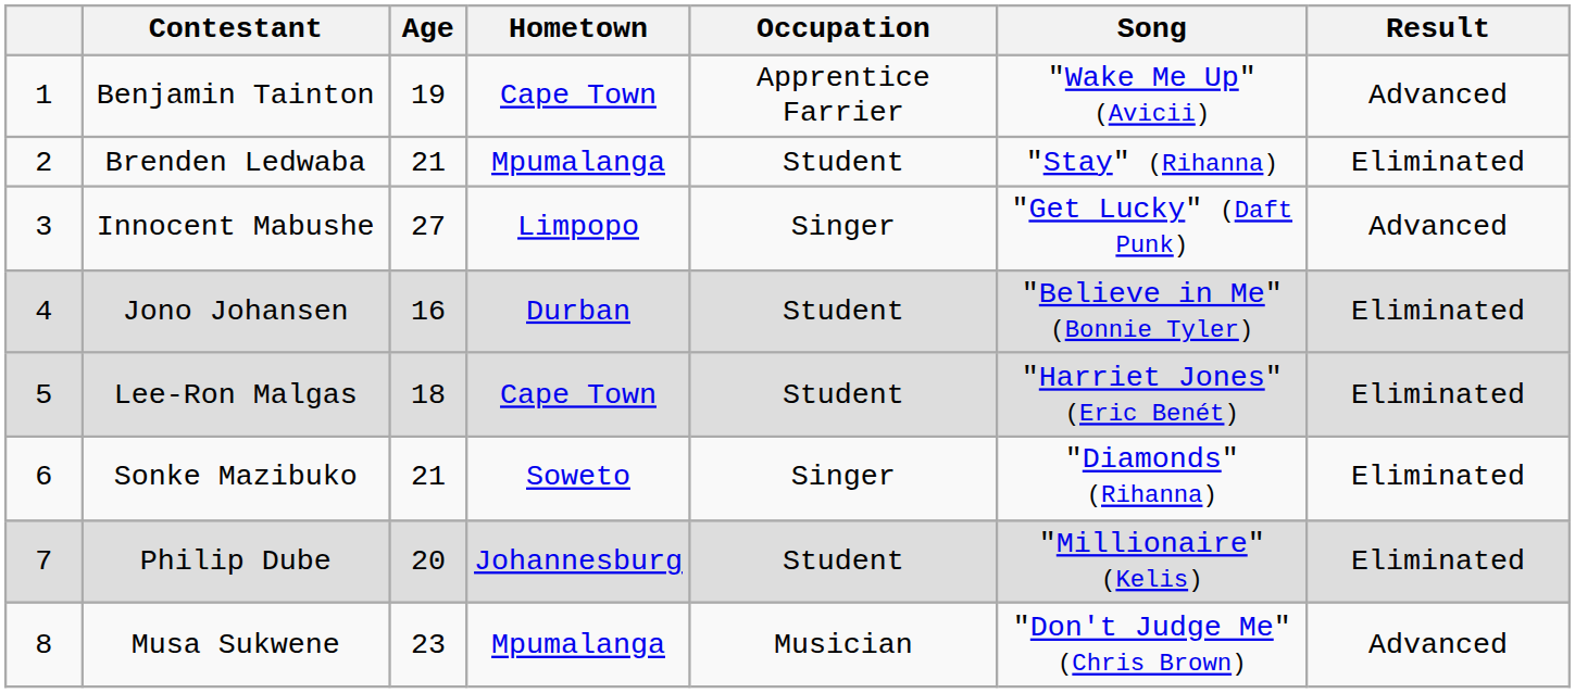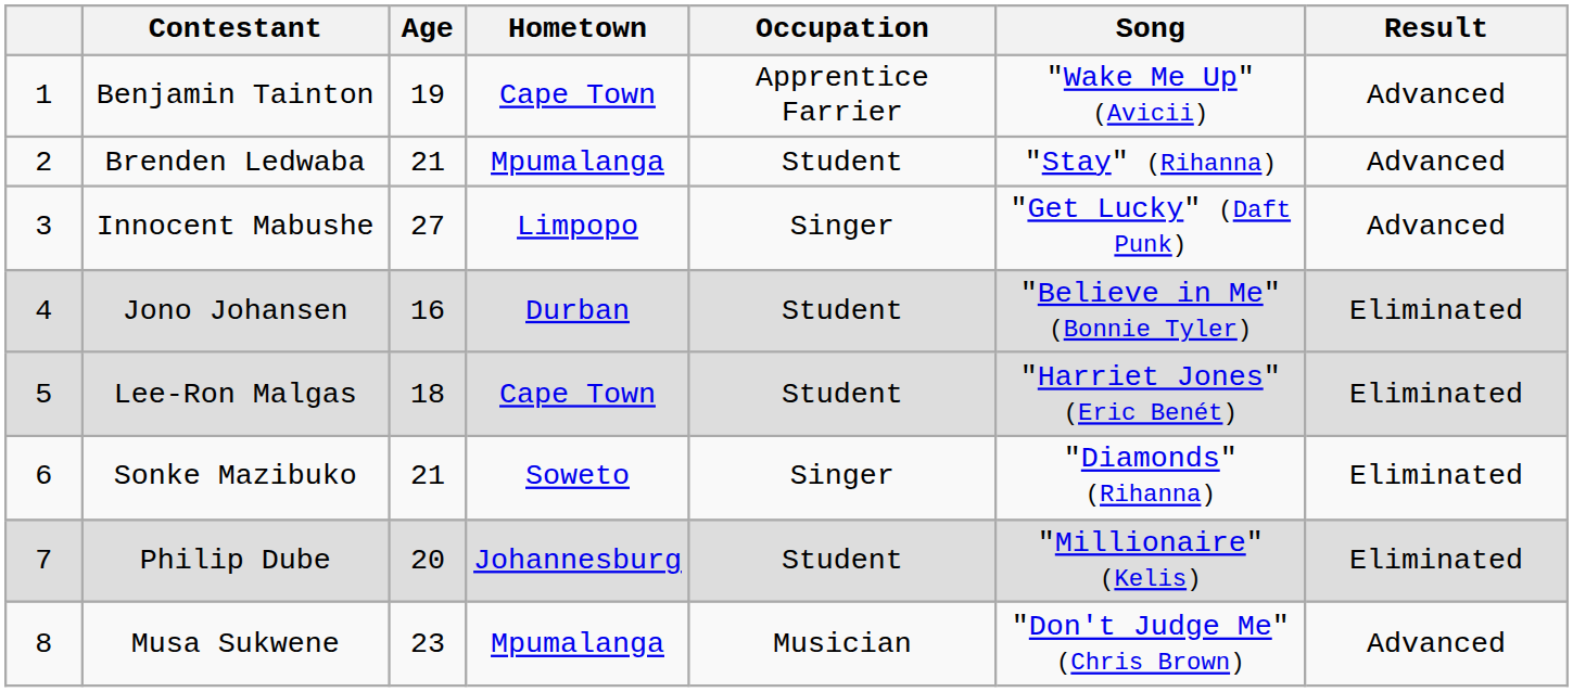Brenden Ledwaba | Result: Eliminated -> Advanced
